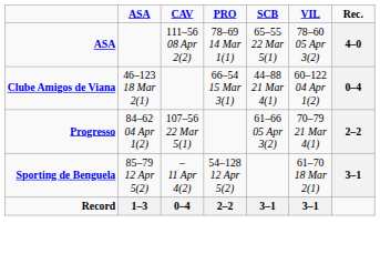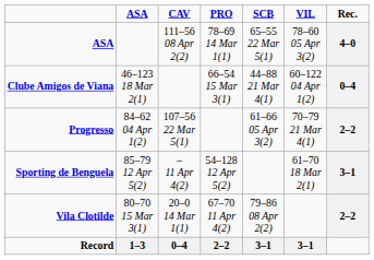+ row: Vila Clotilde | 80–70 15 Mar 3(1) | 20–0 14 Mar 1(1) | 67–70 11 Apr 4(2) | 79–86 08 Apr 2(2) | 2–2
